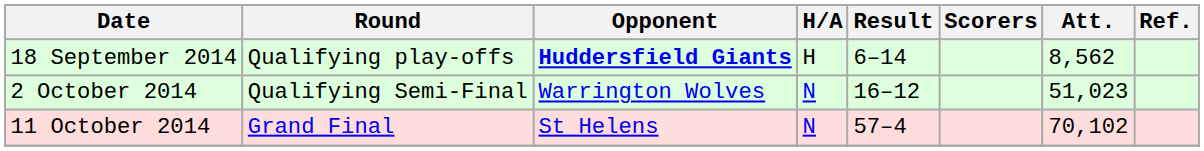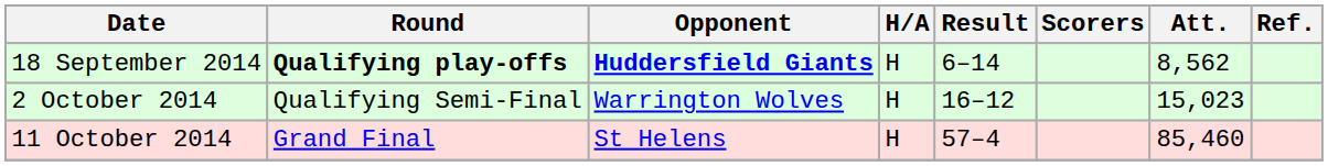18 September 2014 | Round: normal -> bold
2 October 2014 | H/A: N -> H
2 October 2014 | Att.: 51,023 -> 15,023
11 October 2014 | H/A: N -> H
11 October 2014 | Att.: 70,102 -> 85,460
